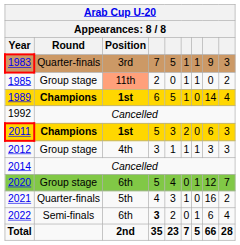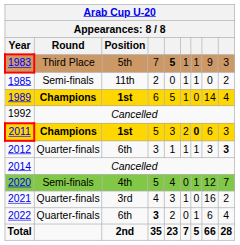1983 | Round: Quarter-finals -> Third Place
1983 | Position: 3rd -> 5th
1983 | column 5: normal -> bold
1985 | Round: Group stage -> Semi-finals
1985 | Position: lightsalmon background -> no background
2011 | column 7: normal -> bold
2012 | Round: Group stage -> Quarter-finals
2012 | Position: 4th -> 6th
2012 | column 9: normal -> bold
2020 | Round: Group stage -> Semi-finals
2020 | Position: 6th -> 4th
2021 | Position: 5th -> 3rd
2022 | Round: Semi-finals -> Quarter-finals
